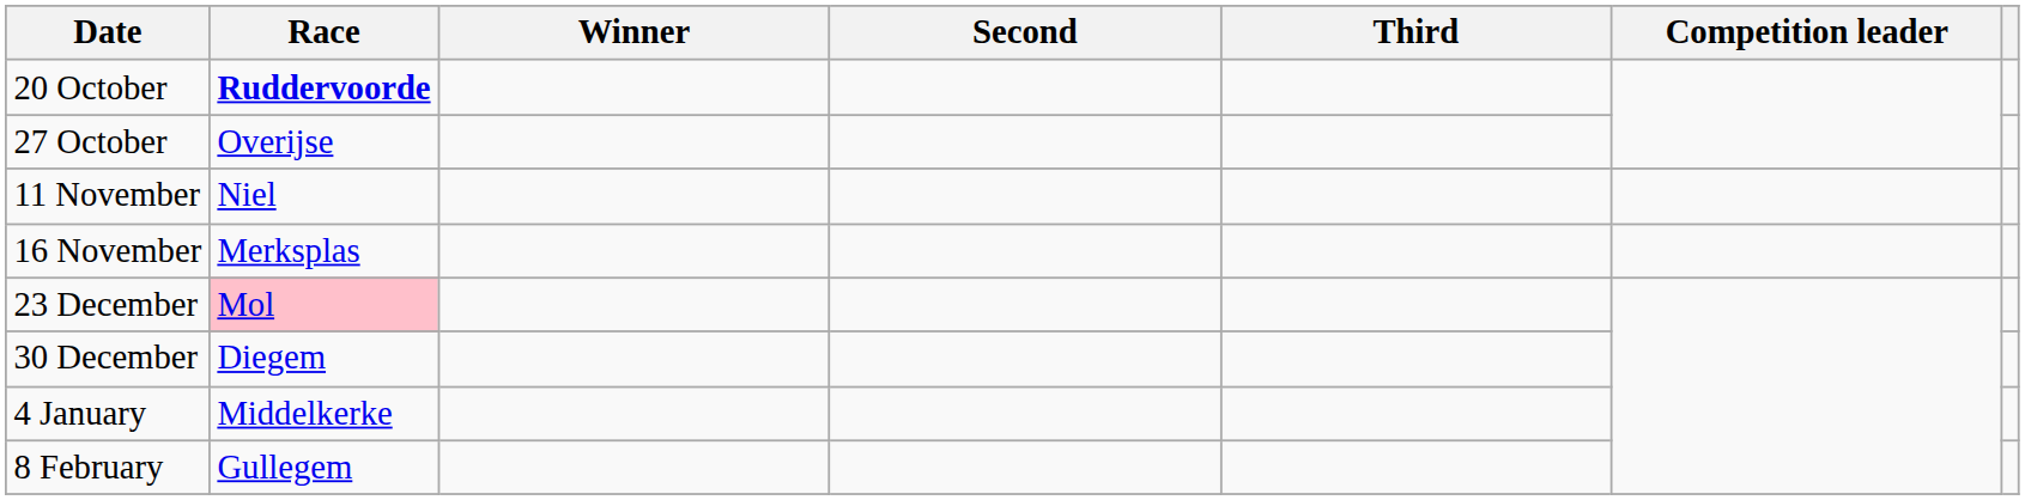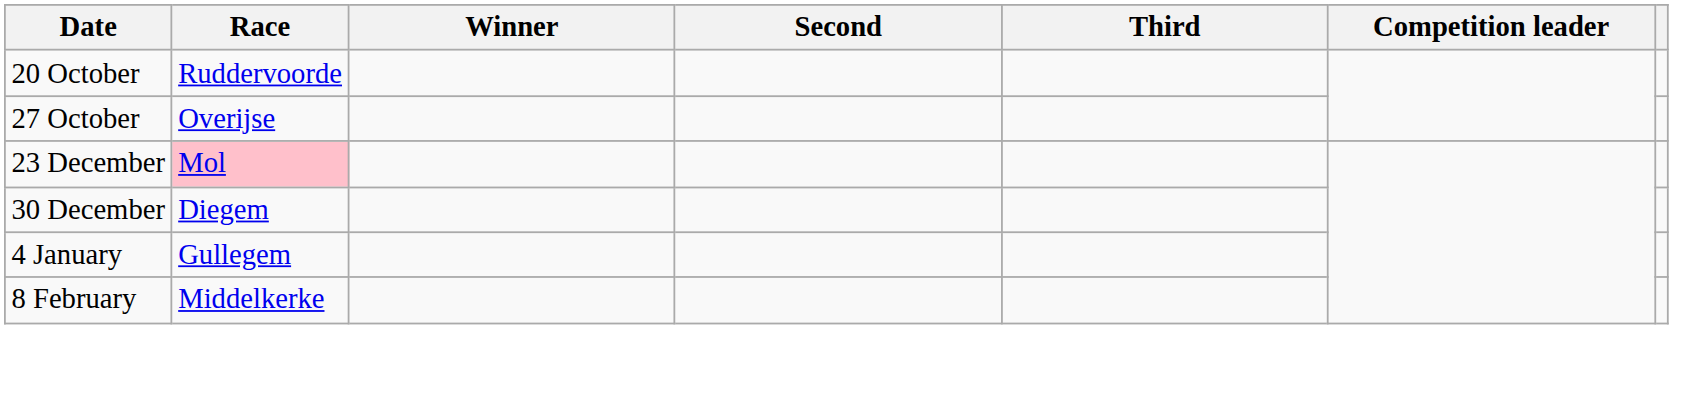20 October | Race: bold -> normal
- row: 11 November | Niel
- row: 16 November | Merksplas
4 January | Race: Middelkerke -> Gullegem
8 February | Race: Gullegem -> Middelkerke
